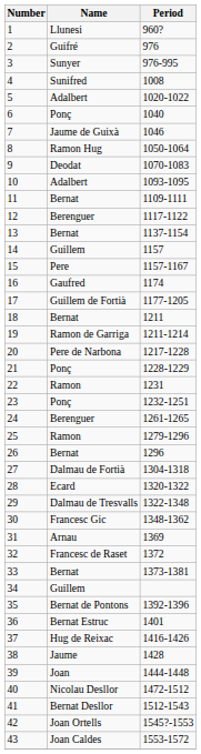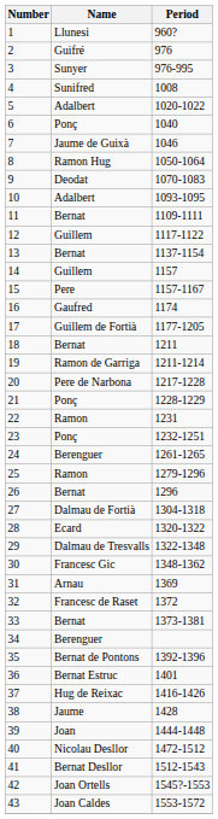12 | Name: Berenguer -> Guillem
34 | Name: Guillem -> Berenguer
